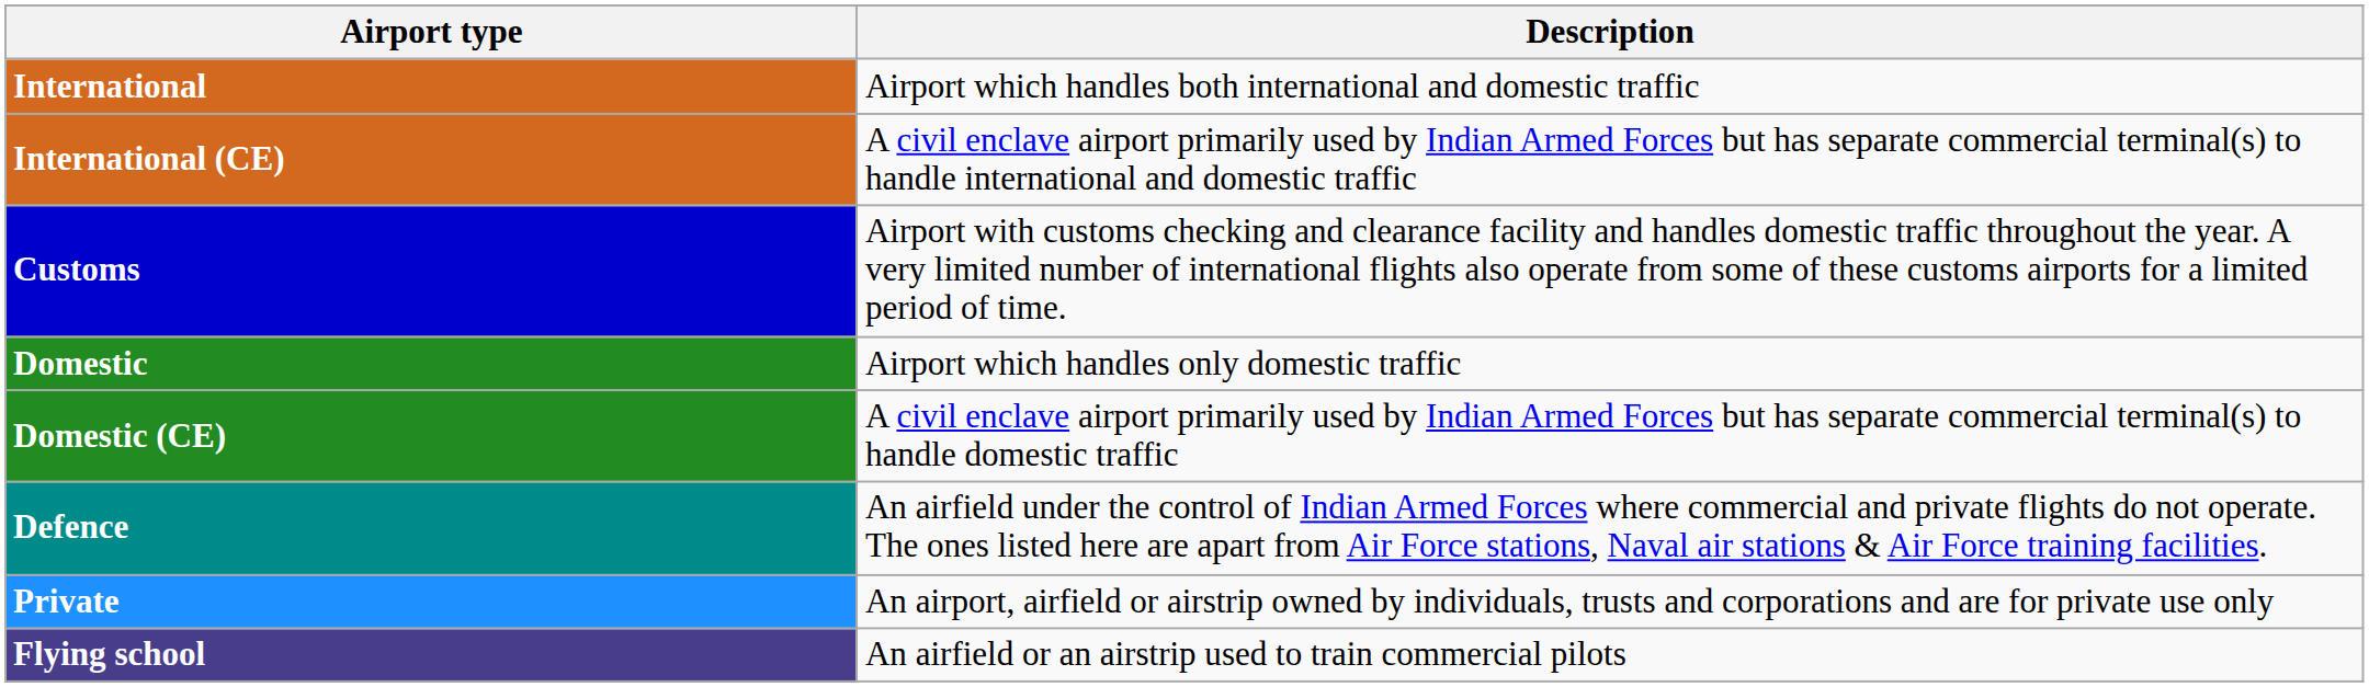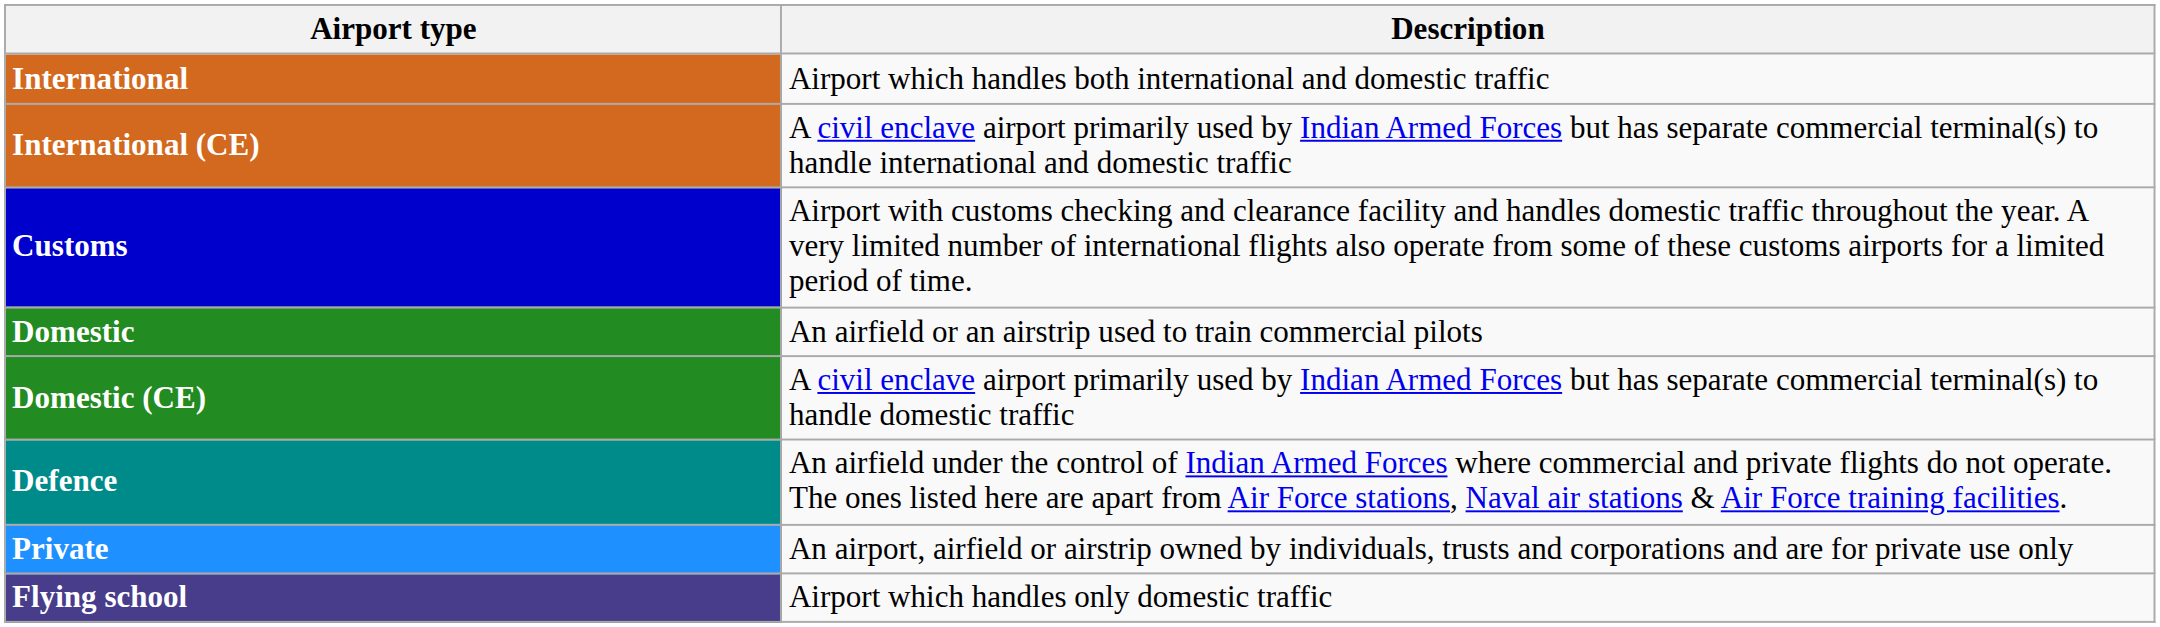Domestic | Description: Airport which handles only domestic traffic -> An airfield or an airstrip used to train commercial pilots
Flying school | Description: An airfield or an airstrip used to train commercial pilots -> Airport which handles only domestic traffic
